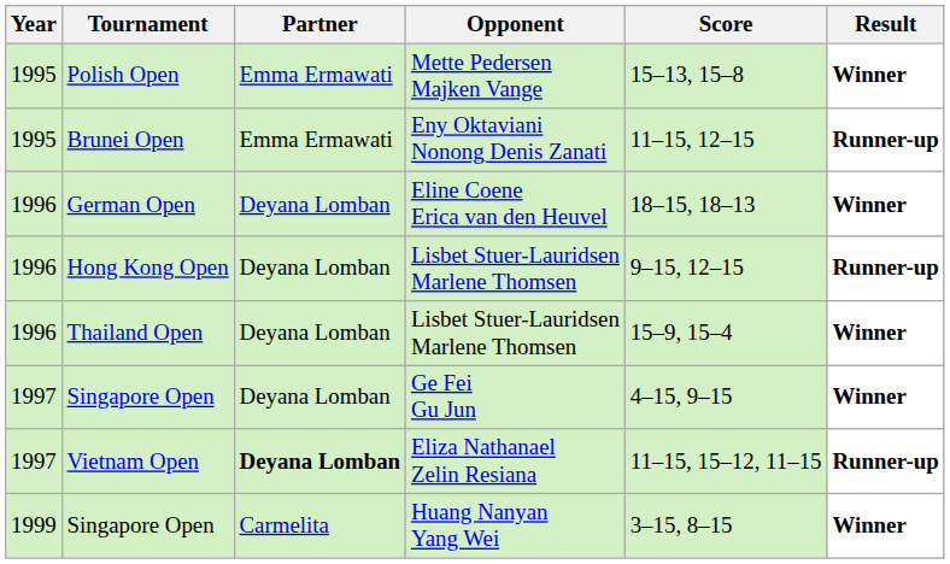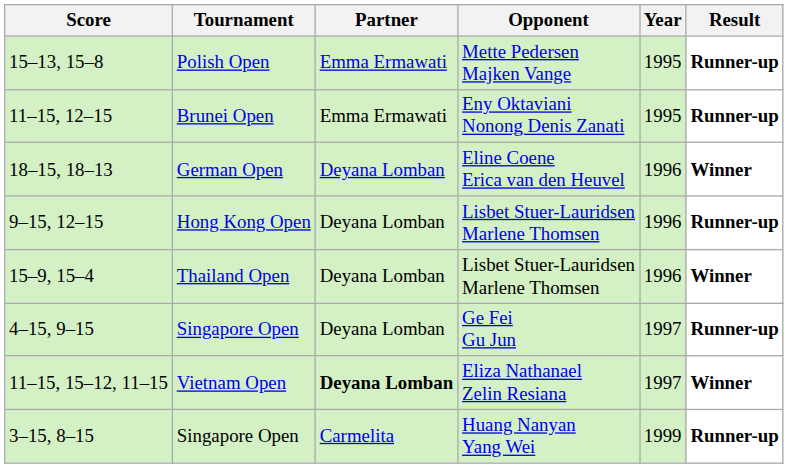columns swapped: Year <-> Score
Polish Open | Result: Winner -> Runner-up
Singapore Open / Ge Fei Gu Jun | Result: Winner -> Runner-up
Vietnam Open | Result: Runner-up -> Winner
Singapore Open / Huang Nanyan Yang Wei | Result: Winner -> Runner-up
